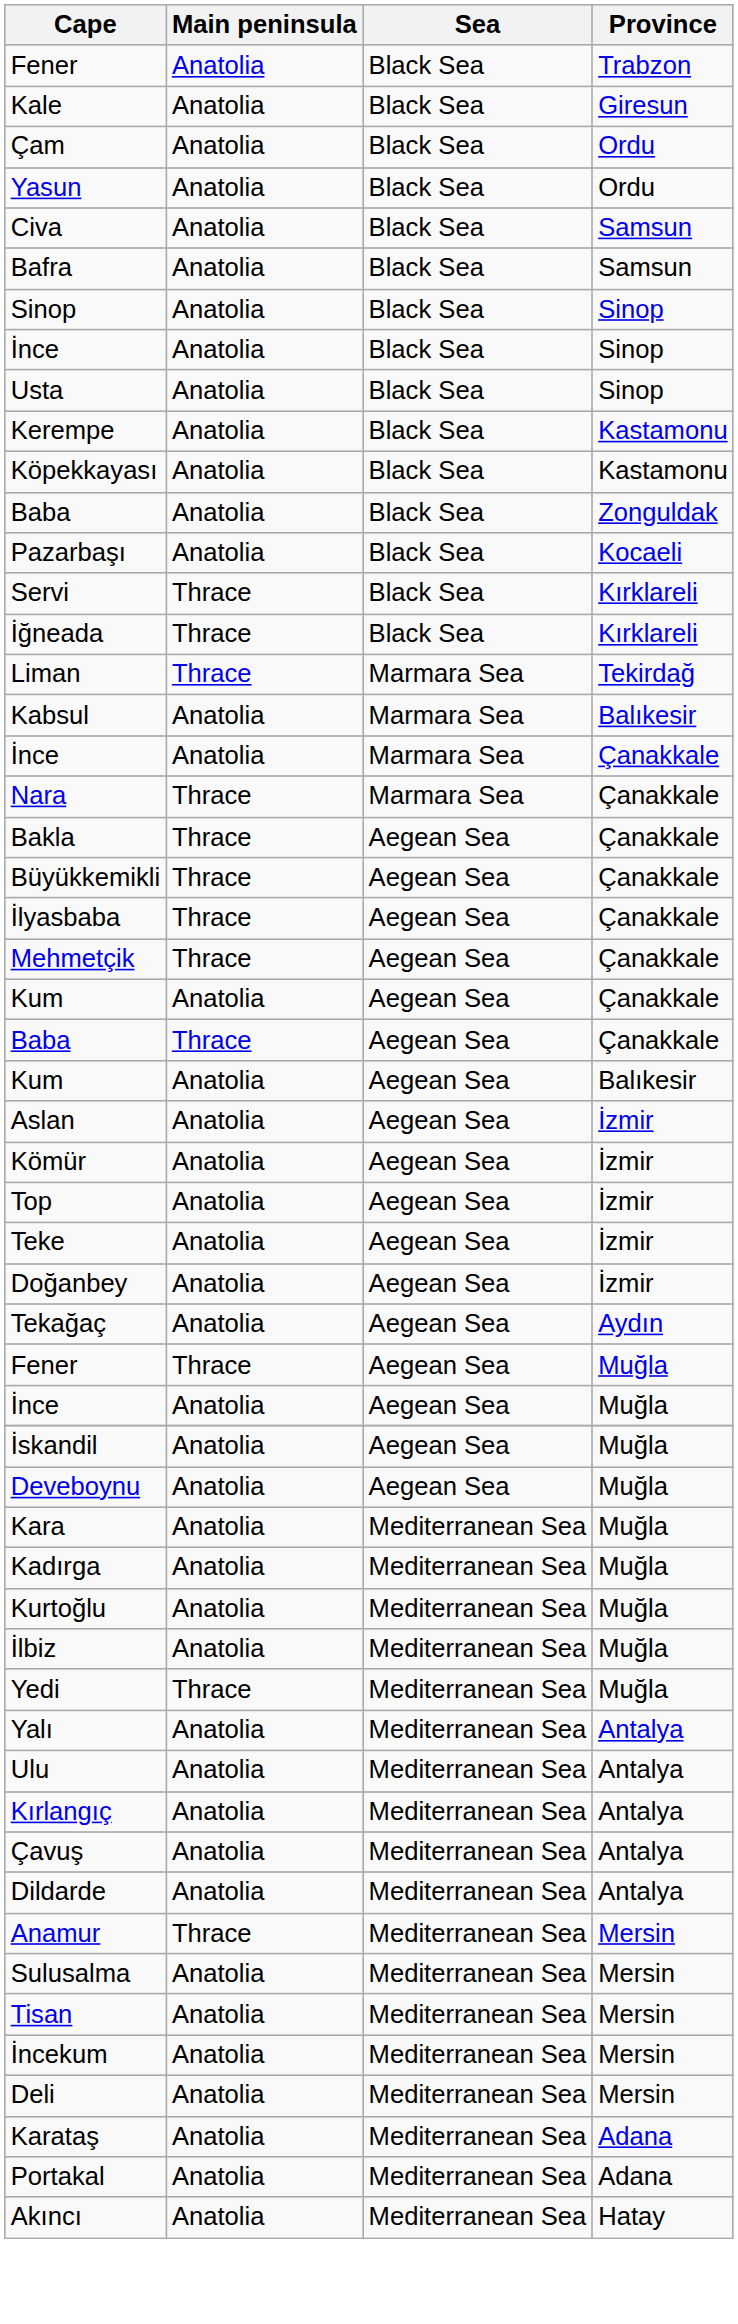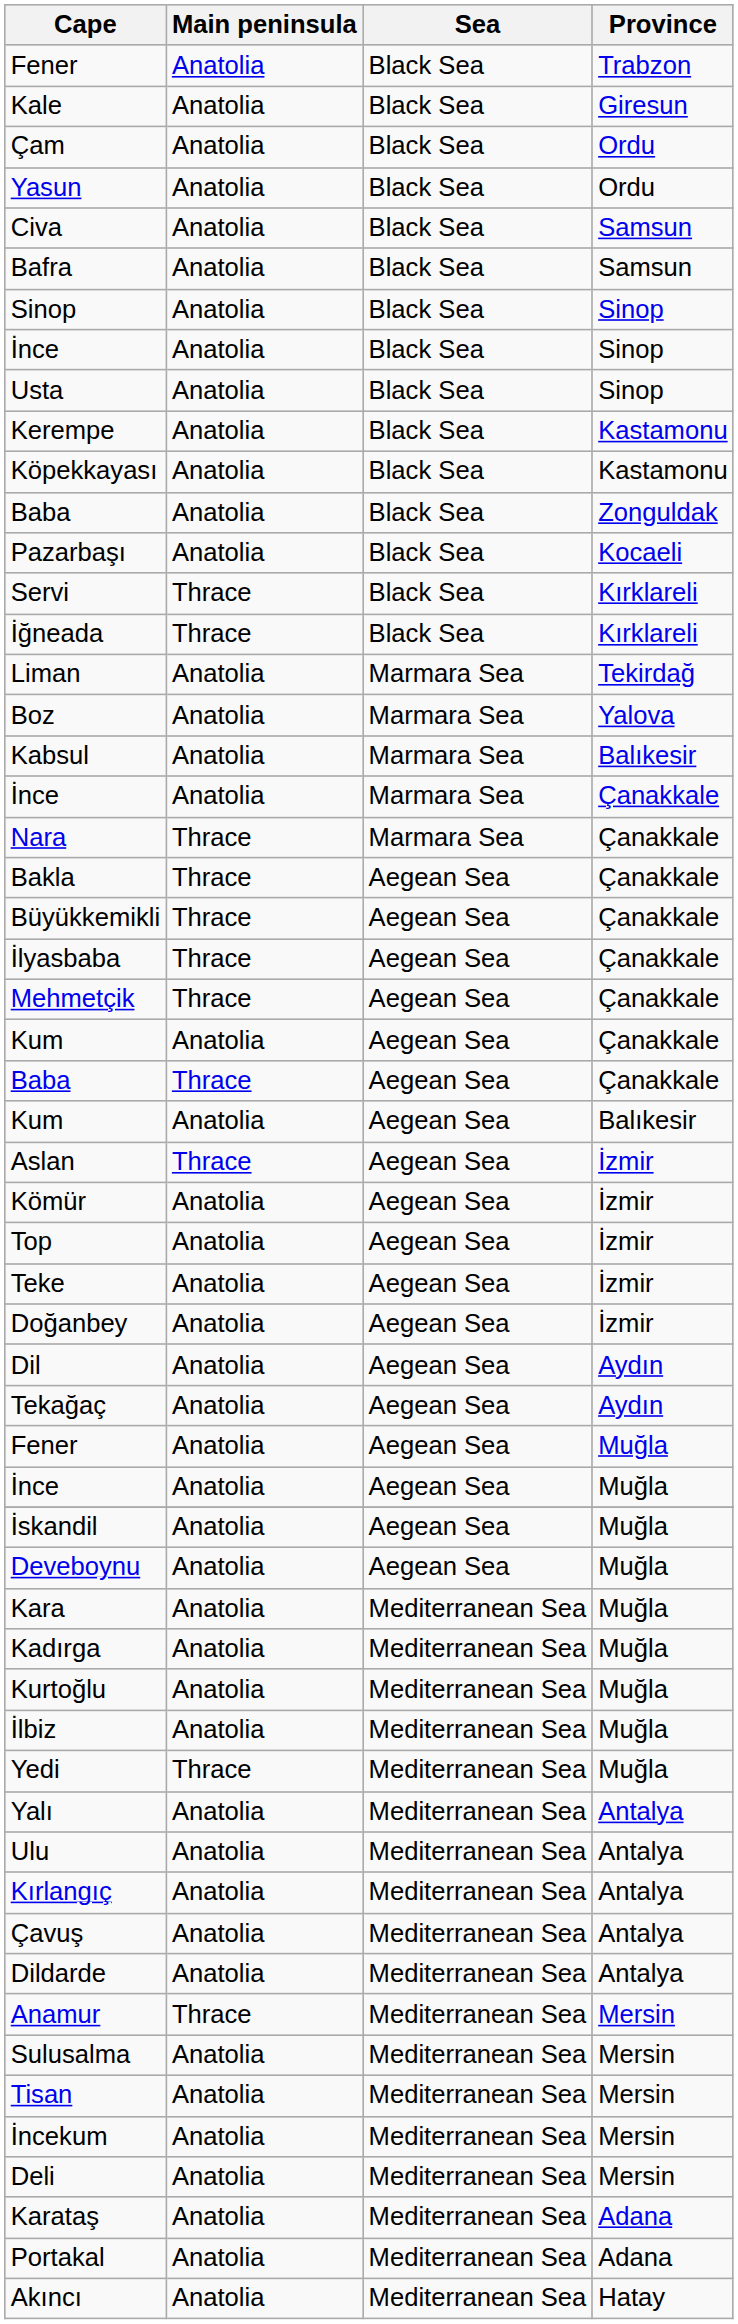Liman | Main peninsula: Thrace -> Anatolia
+ row: Boz | Anatolia | Marmara Sea | Yalova
Aslan | Main peninsula: Anatolia -> Thrace
+ row: Dil | Anatolia | Aegean Sea | Aydın
Fener / Muğla | Main peninsula: Thrace -> Anatolia
